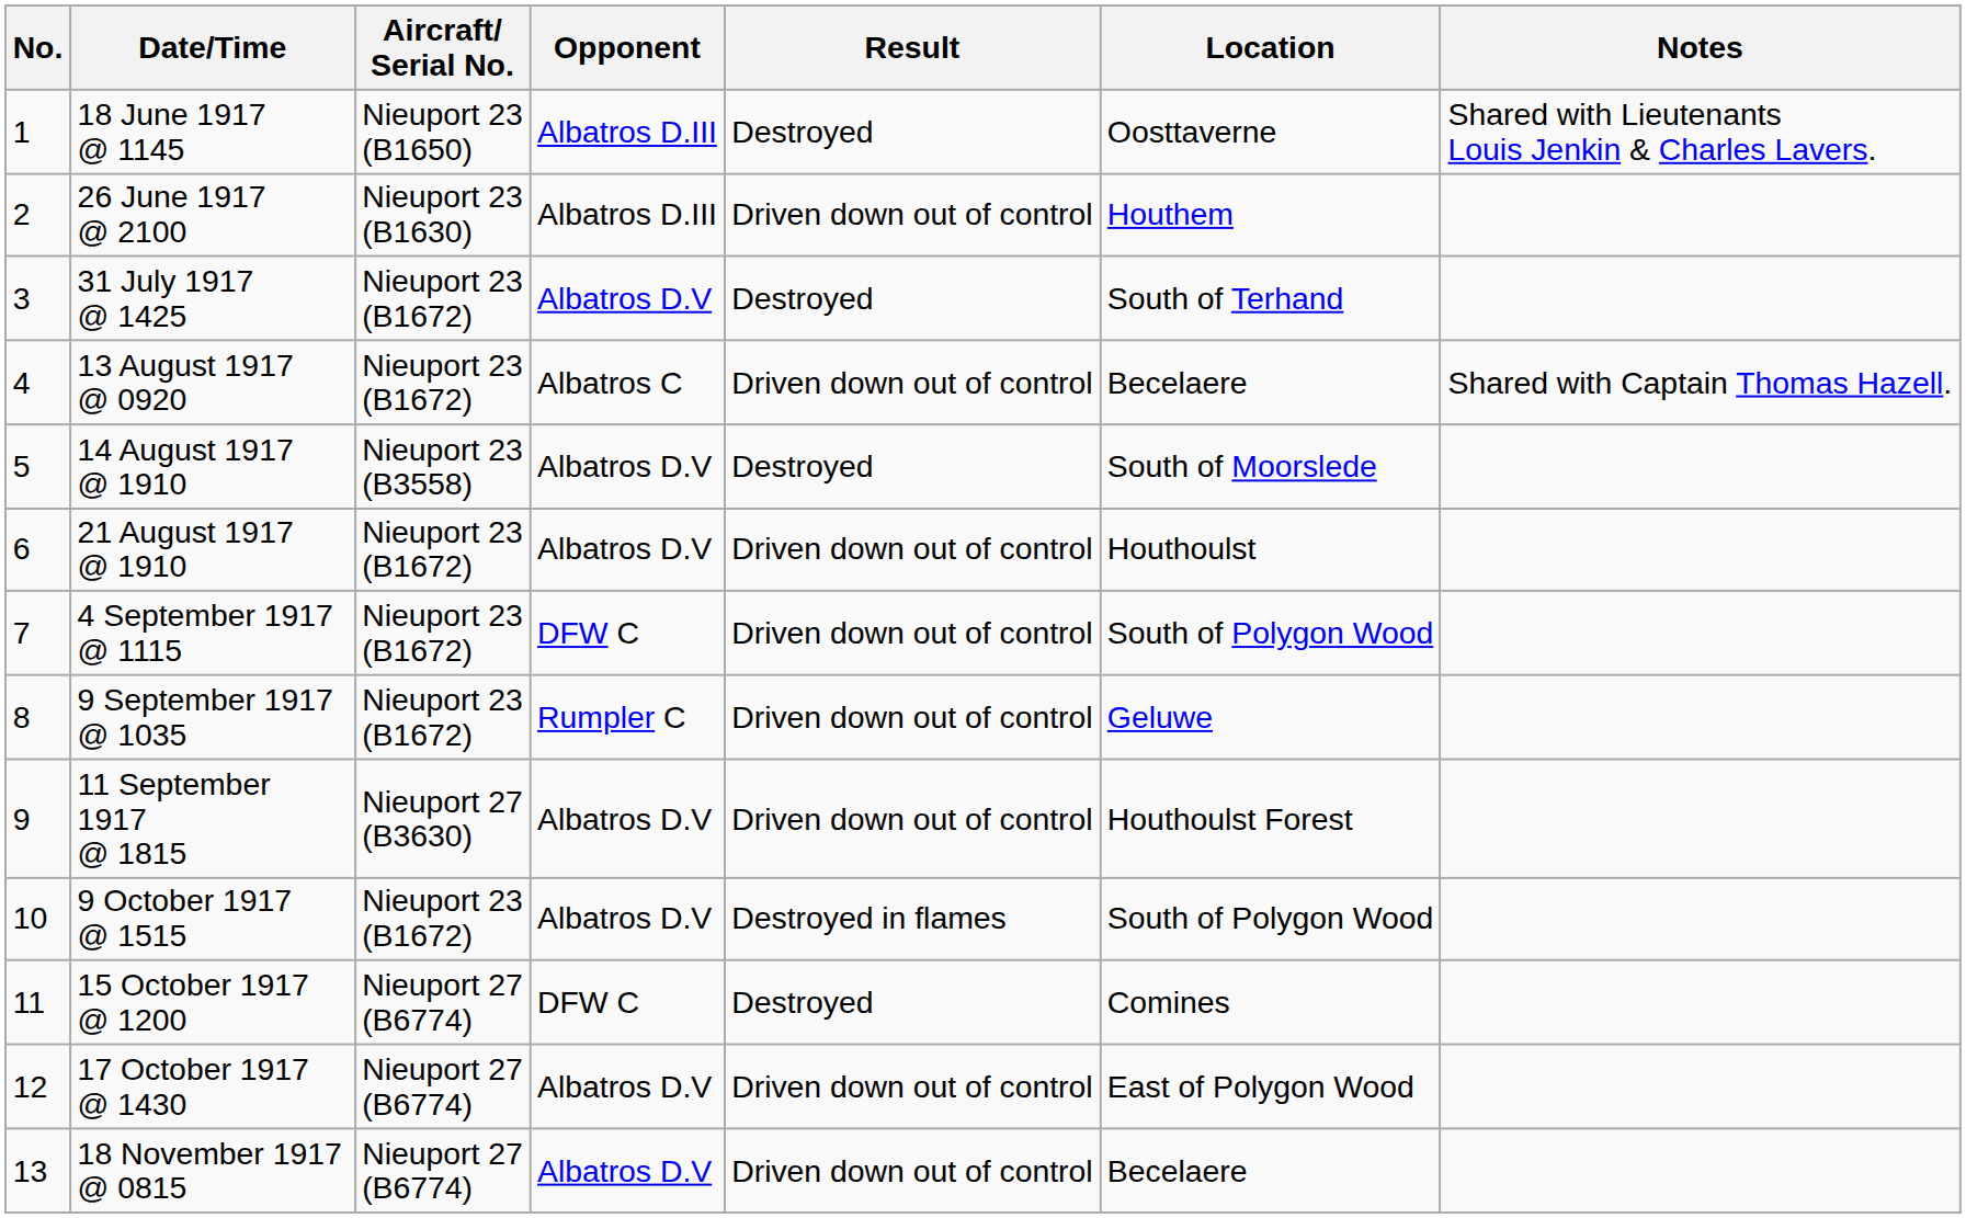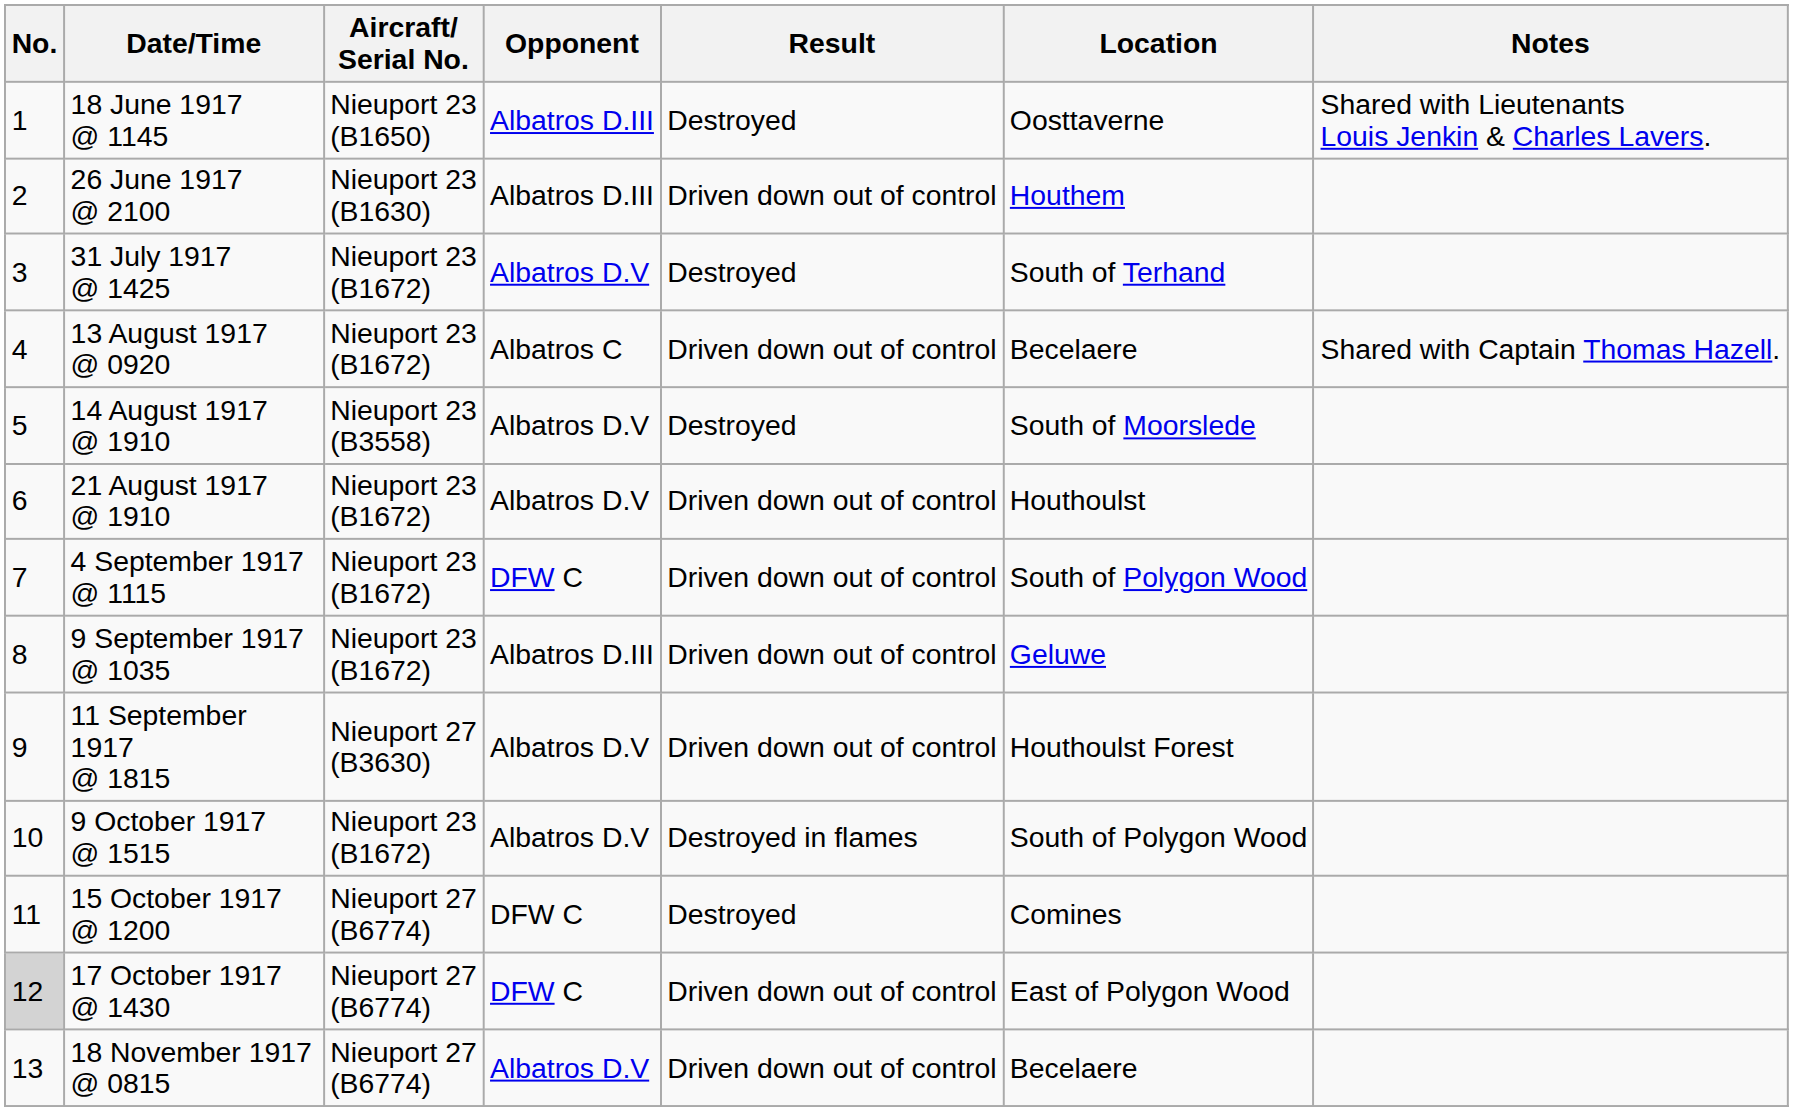9 September 1917 @ 1035 | Opponent: Rumpler C -> Albatros D.III
17 October 1917 @ 1430 | No.: no background -> lightgrey background
17 October 1917 @ 1430 | Opponent: Albatros D.V -> DFW C
